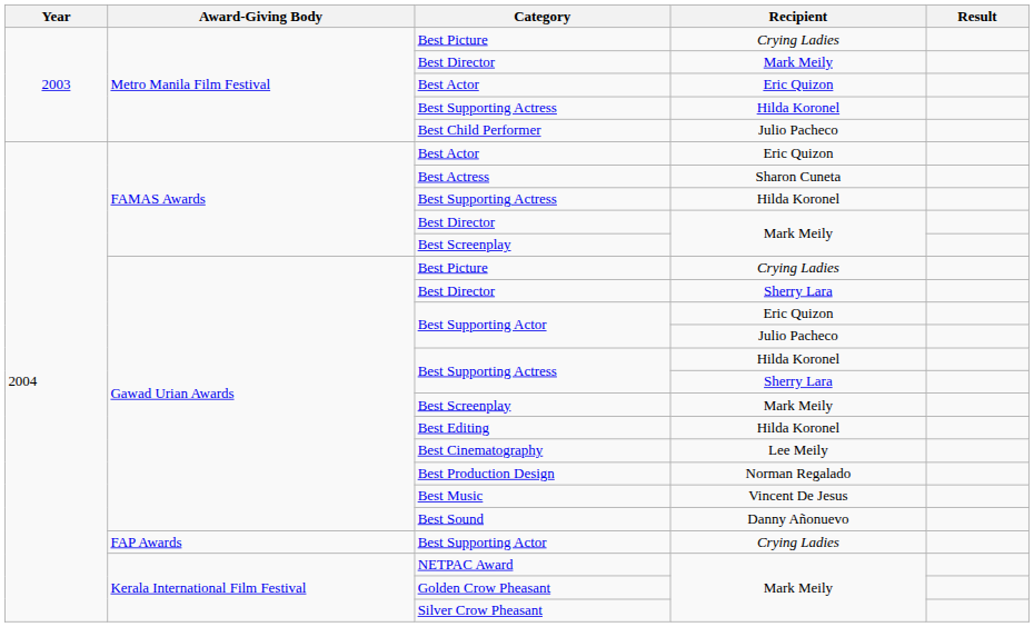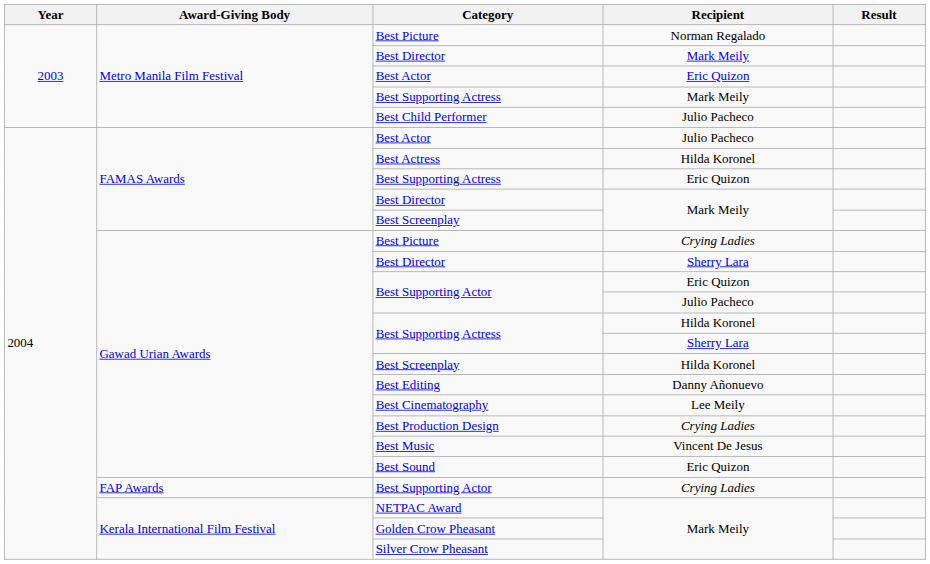Metro Manila Film Festival / Best Picture | Recipient: Crying Ladies -> Norman Regalado
Metro Manila Film Festival / Best Supporting Actress | Recipient: Hilda Koronel -> Mark Meily
FAMAS Awards / Best Actor | Recipient: Eric Quizon -> Julio Pacheco
Best Actress | Recipient: Sharon Cuneta -> Hilda Koronel
FAMAS Awards / Best Supporting Actress | Recipient: Hilda Koronel -> Eric Quizon
Gawad Urian Awards / Best Screenplay | Recipient: Mark Meily -> Hilda Koronel
Best Editing | Recipient: Hilda Koronel -> Danny Añonuevo
Best Production Design | Recipient: Norman Regalado -> Crying Ladies
Best Sound | Recipient: Danny Añonuevo -> Eric Quizon
